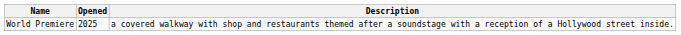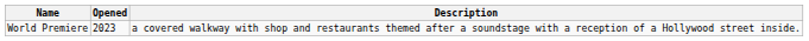World Premiere | Opened: 2025 -> 2023
